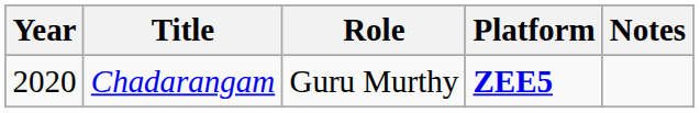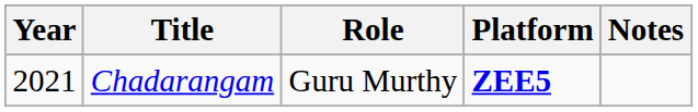Chadarangam | Year: 2020 -> 2021
